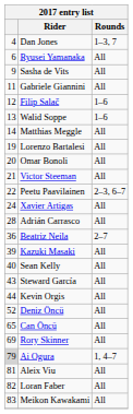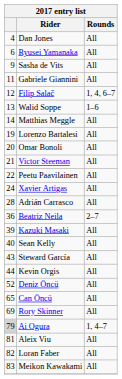Dan Jones | Rounds: 1–3, 7 -> All
Filip Salač | Rounds: 1–6 -> 1, 4, 6–7
Peetu Paavilainen | Rounds: 2–3, 6–7 -> All
